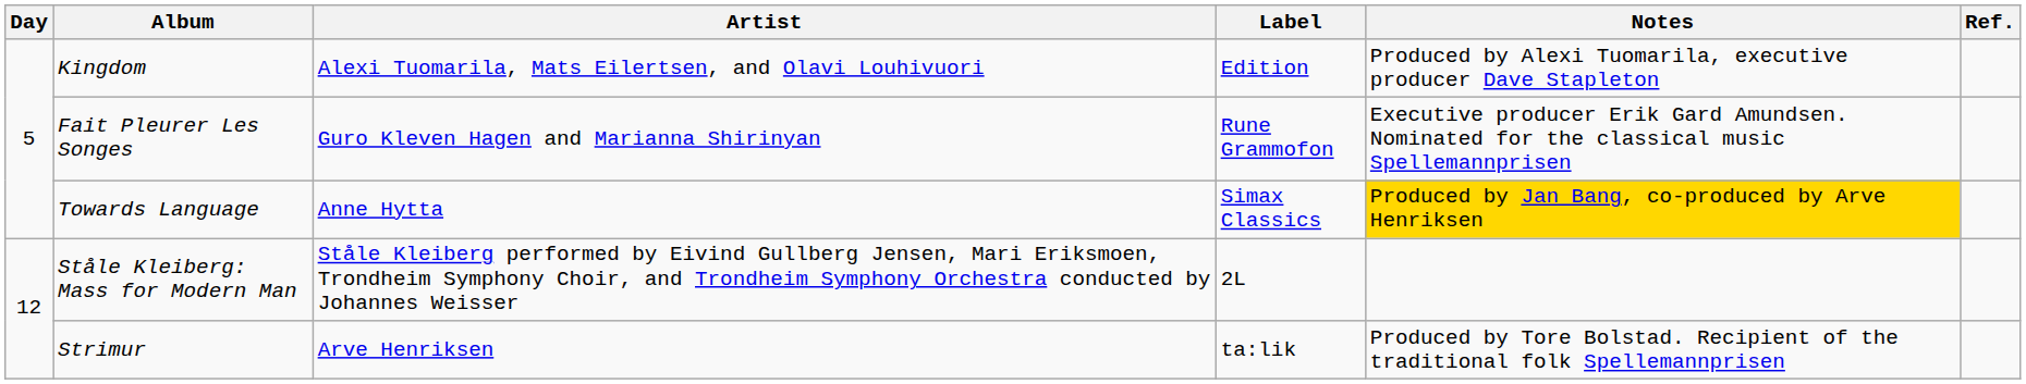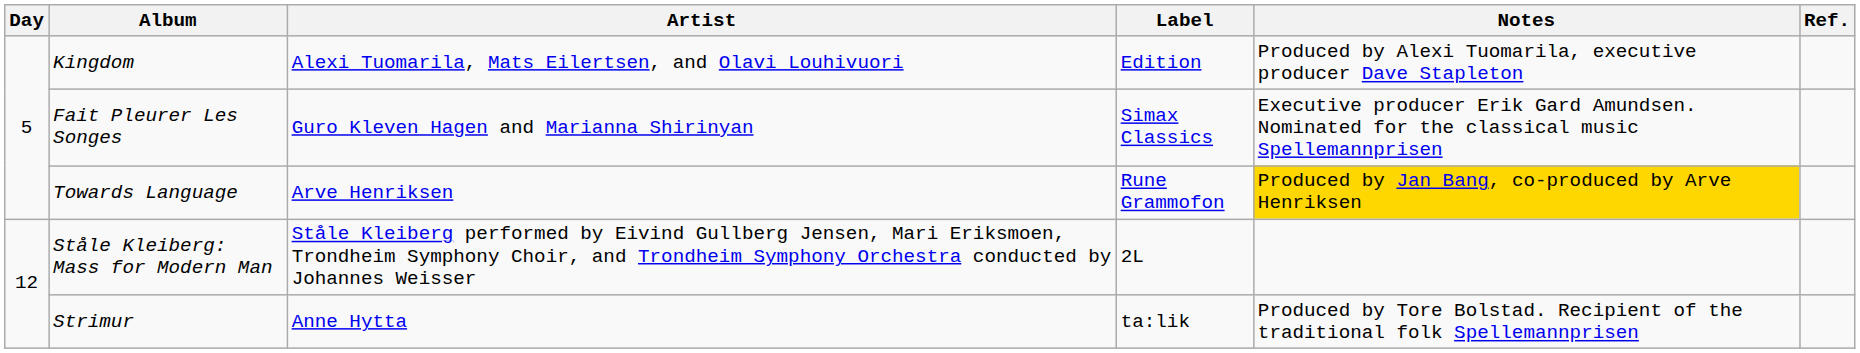Fait Pleurer Les Songes | Label: Rune Grammofon -> Simax Classics
Towards Language | Artist: Anne Hytta -> Arve Henriksen
Towards Language | Label: Simax Classics -> Rune Grammofon
Strimur | Artist: Arve Henriksen -> Anne Hytta
